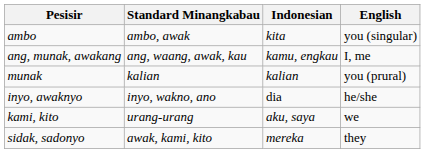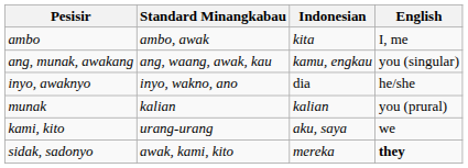ambo | English: you (singular) -> I, me
ang, munak, awakang | English: I, me -> you (singular)
rows swapped: munak <-> inyo, awaknyo
sidak, sadonyo | English: normal -> bold
